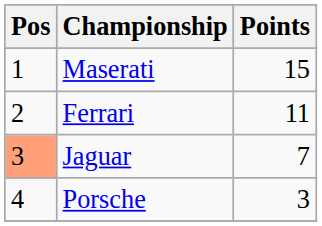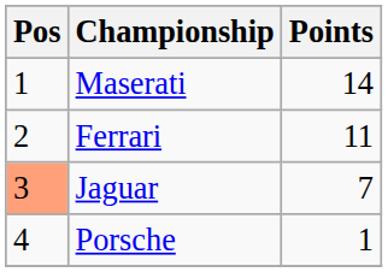Maserati | Points: 15 -> 14
Porsche | Points: 3 -> 1
